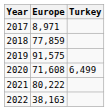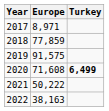2020 | Turkey: normal -> bold
2021 | Europe: 80,222 -> 50,222
